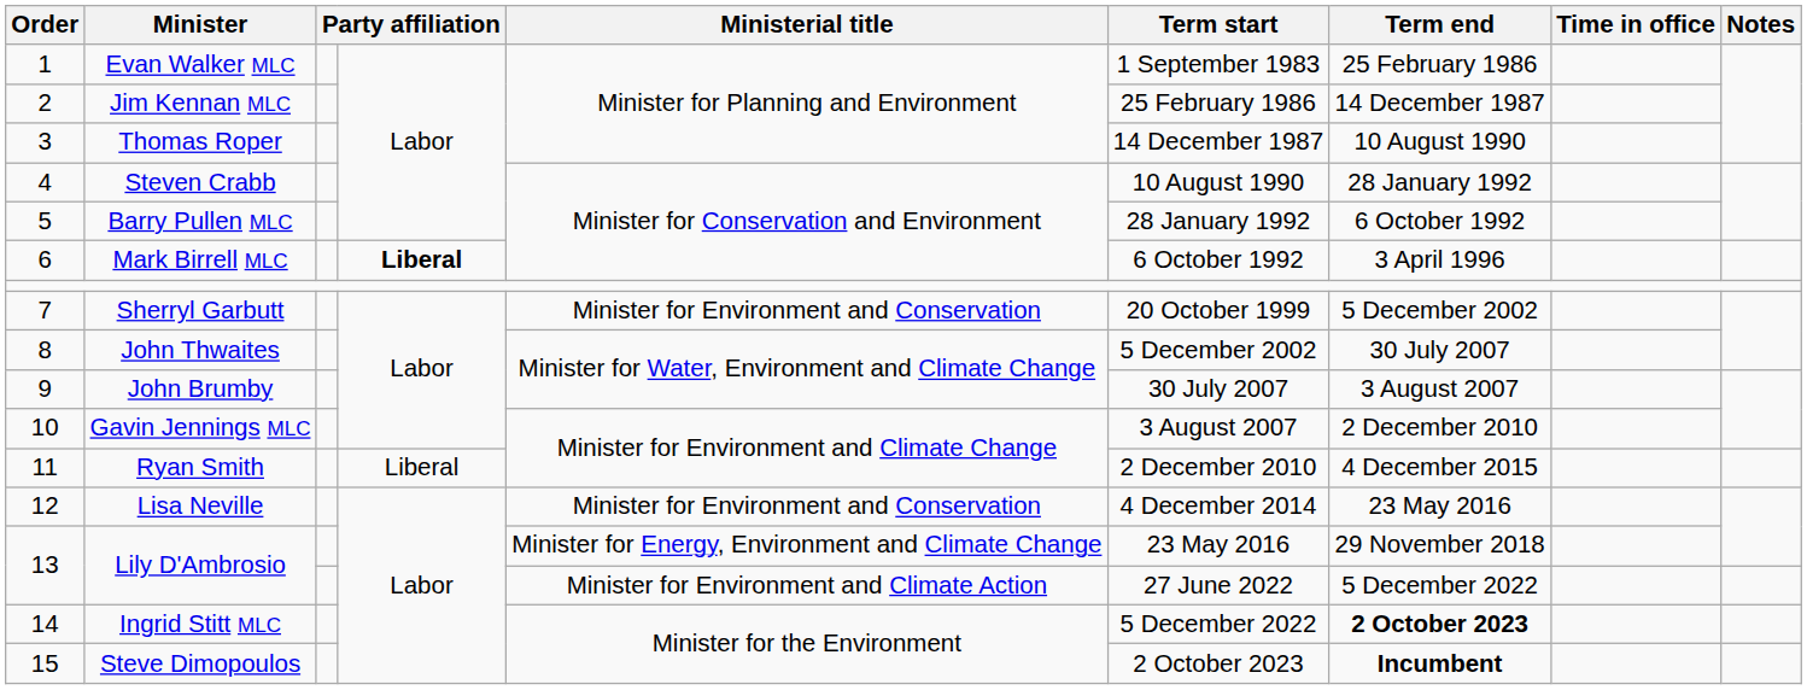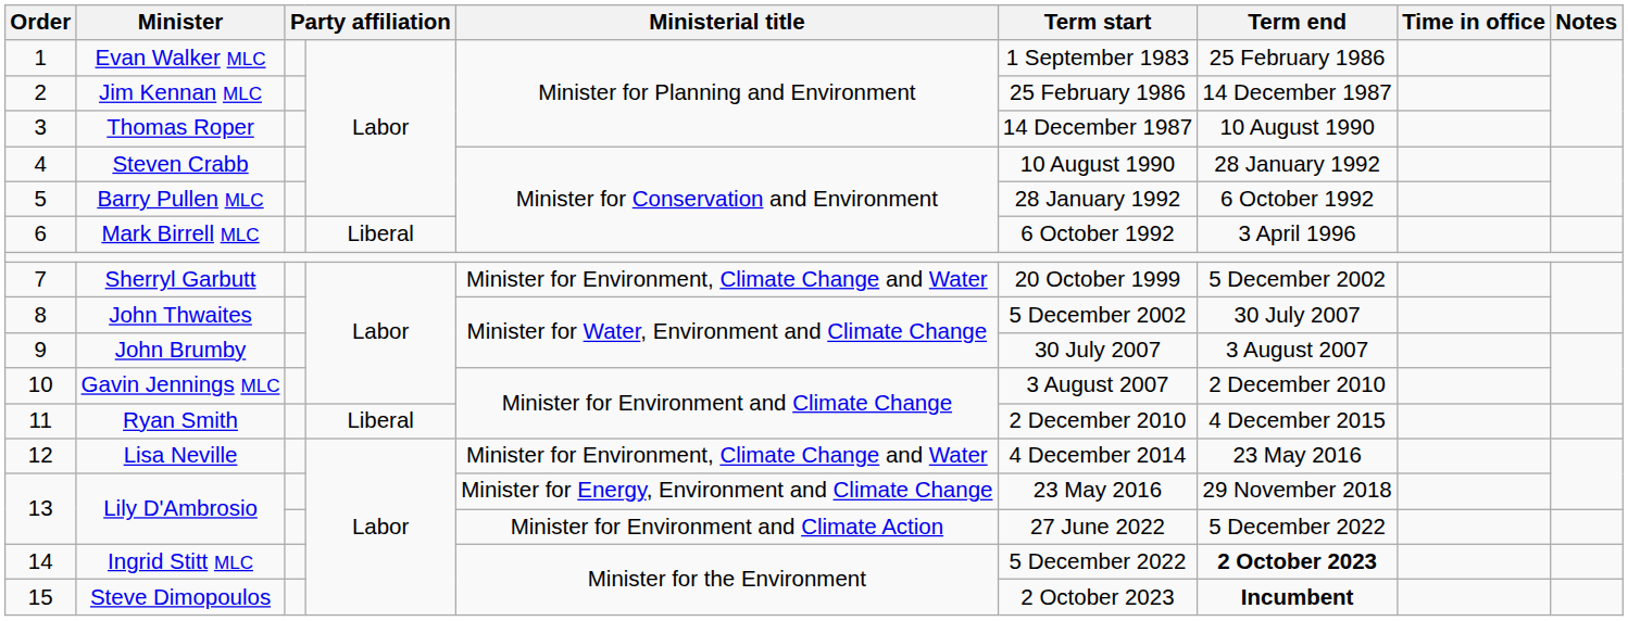Mark Birrell MLC | column 4: bold -> normal
Sherryl Garbutt | Ministerial title: Minister for Environment and Conservation -> Minister for Environment, Climate Change and Water
Lisa Neville | Ministerial title: Minister for Environment and Conservation -> Minister for Environment, Climate Change and Water
